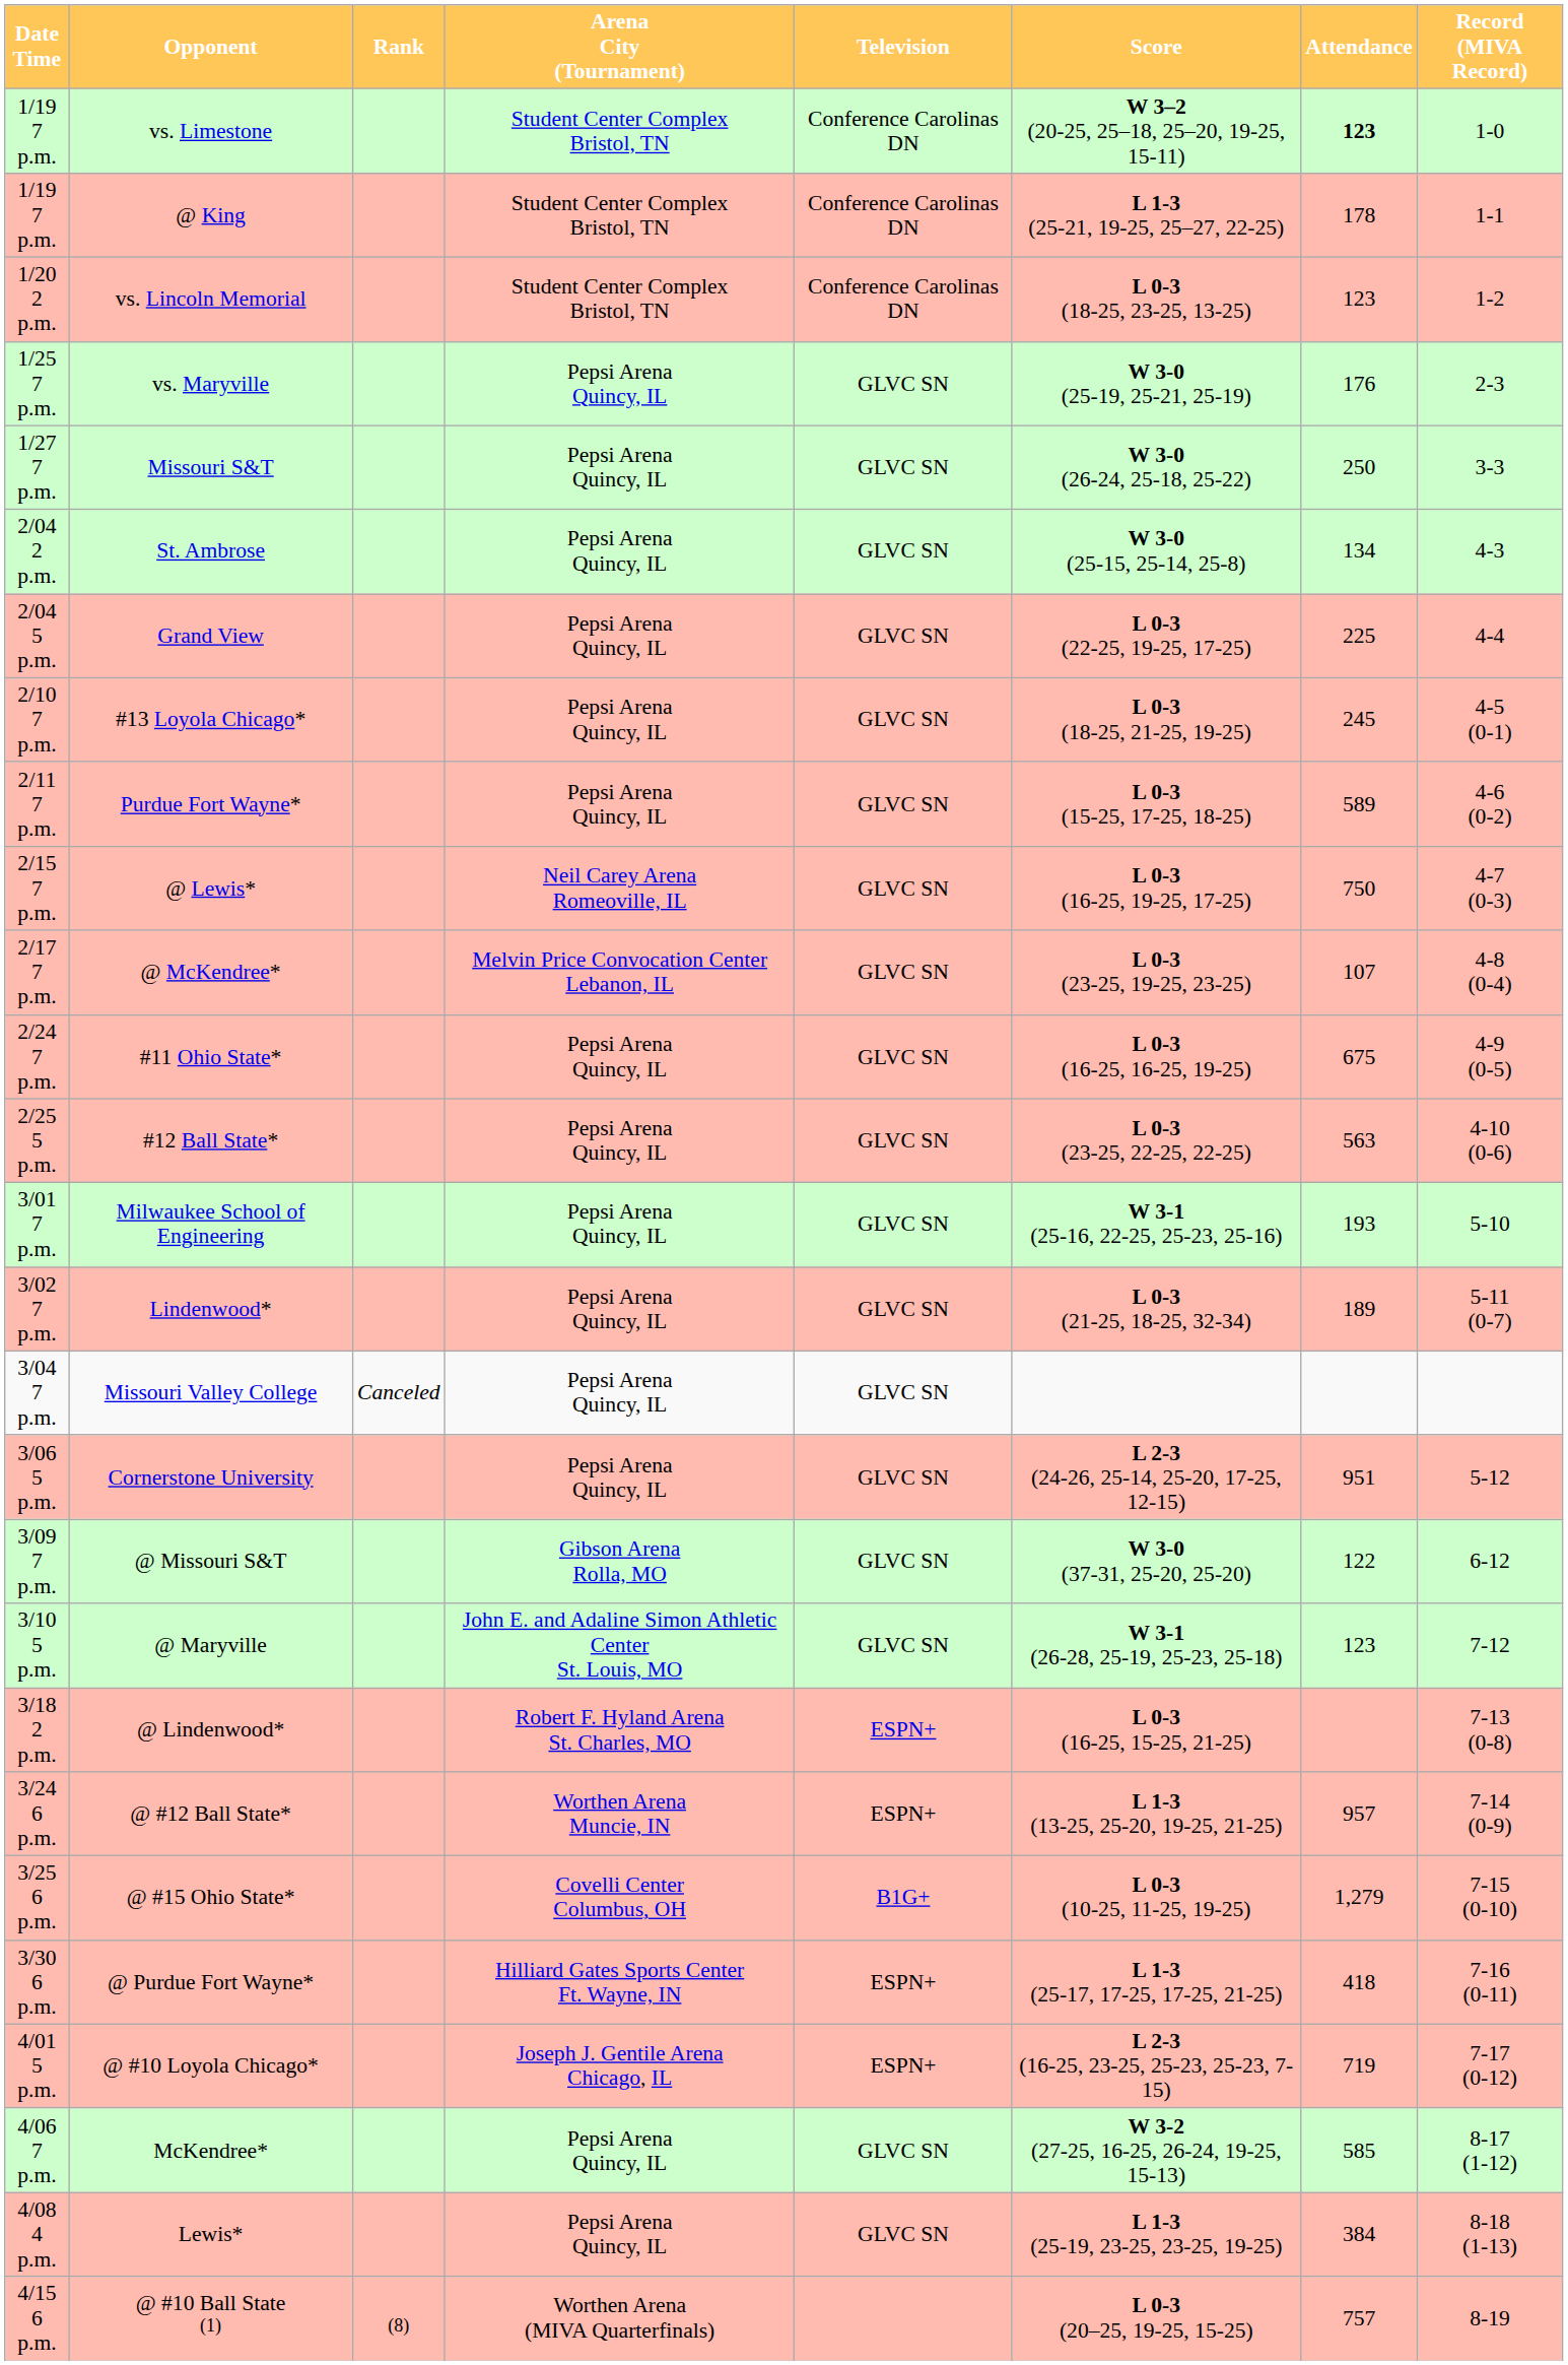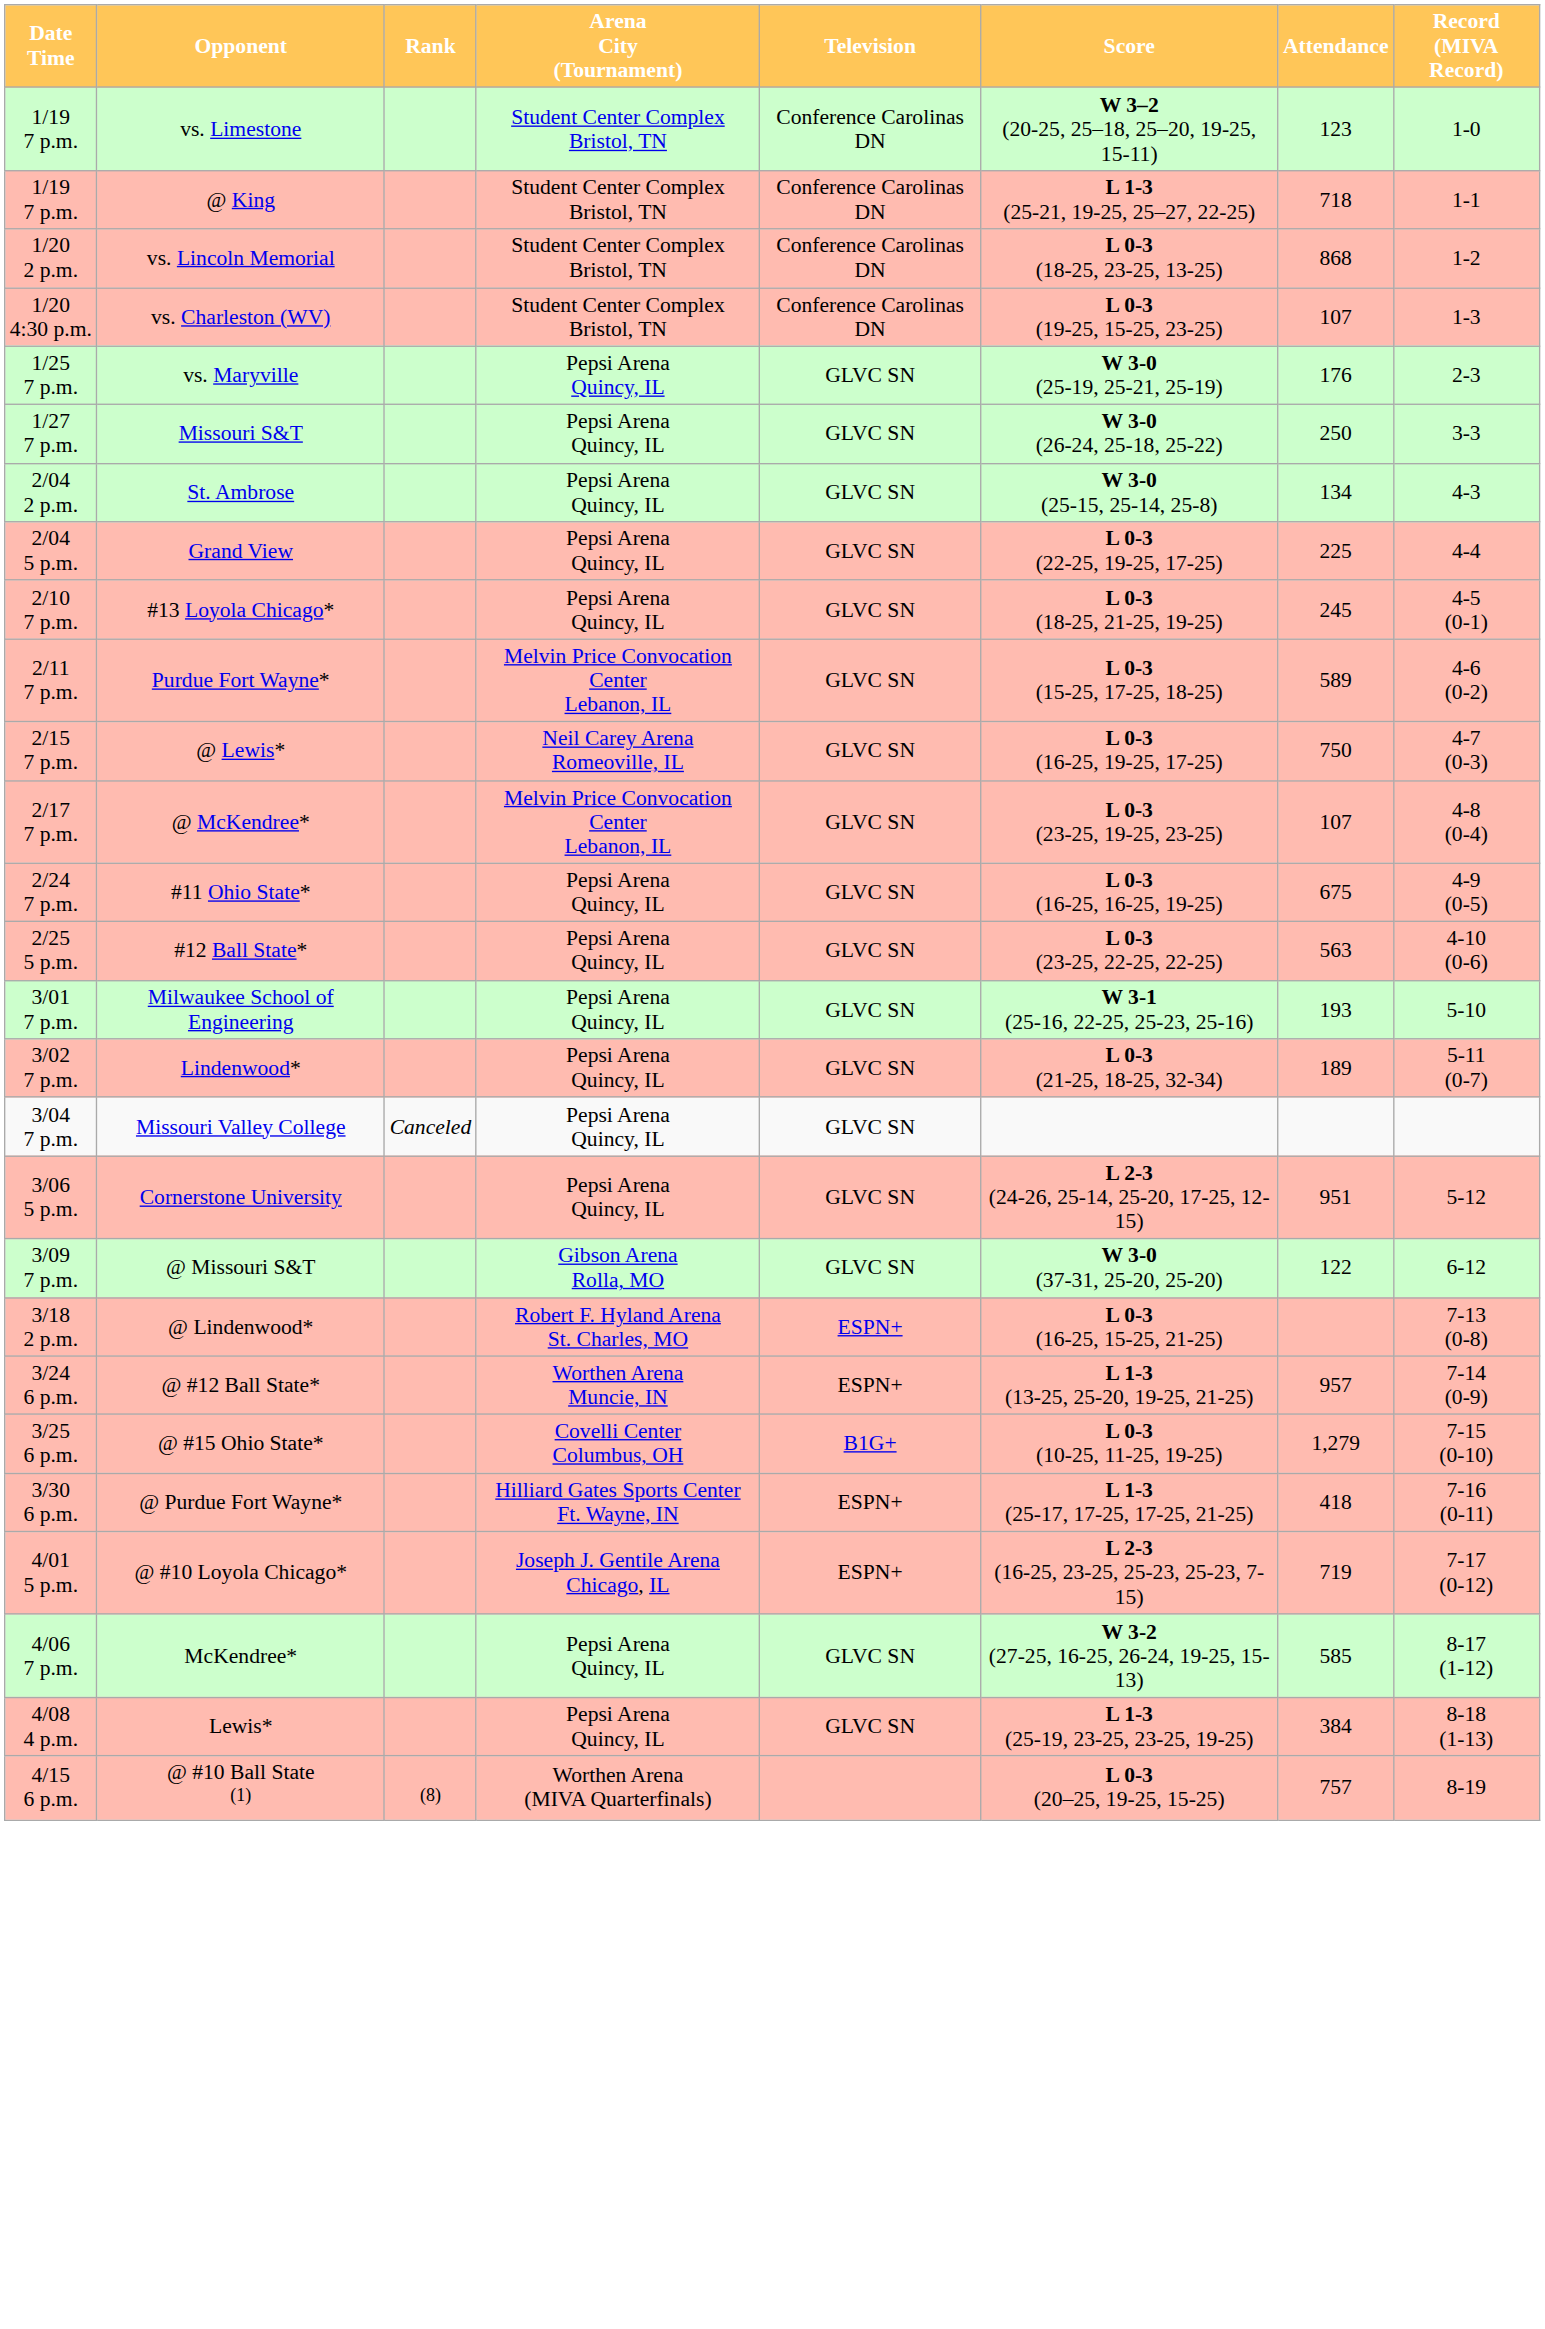vs. Limestone | Attendance: bold -> normal
@ King | Attendance: 178 -> 718
vs. Lincoln Memorial | Attendance: 123 -> 868
+ row: 1/20 4:30 p.m. | vs. Charleston (WV) | Student Center Complex Bristol, TN | Conference Carolinas DN | L 0-3 (19-25, 15-25, 23-25) | 107 | 1-3
Purdue Fort Wayne* | Arena City (Tournament): Pepsi Arena Quincy, IL -> Melvin Price Convocation Center Lebanon, IL
- row: 3/10 5 p.m. | @ Maryville | John E. and Adaline Simon Athletic Center St. Louis, MO | GLVC SN | W 3-1 (26-28, 25-19, 25-23, 25-18) | 123 | 7-12
